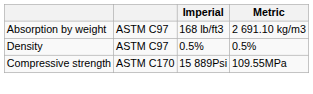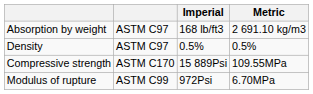+ row: Modulus of rupture | ASTM C99 | 972Psi | 6.70MPa
